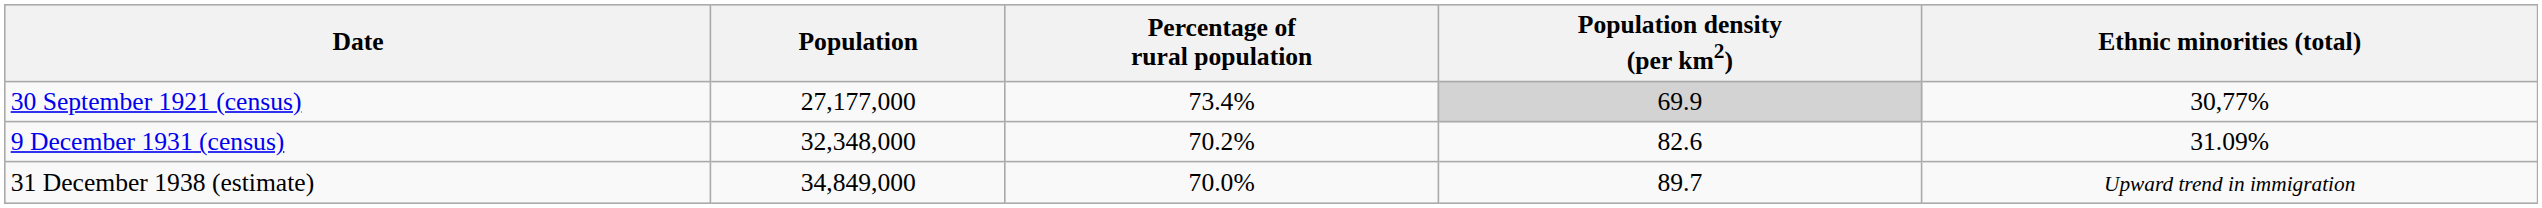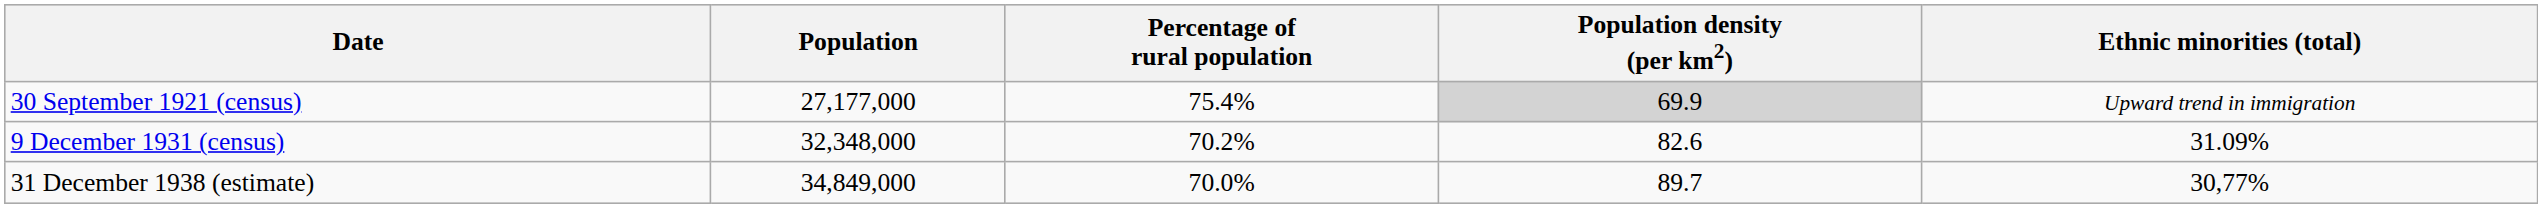30 September 1921 (census) | Percentage of rural population: 73.4% -> 75.4%
30 September 1921 (census) | Ethnic minorities (total): 30,77% -> Upward trend in immigration
31 December 1938 (estimate) | Ethnic minorities (total): Upward trend in immigration -> 30,77%
